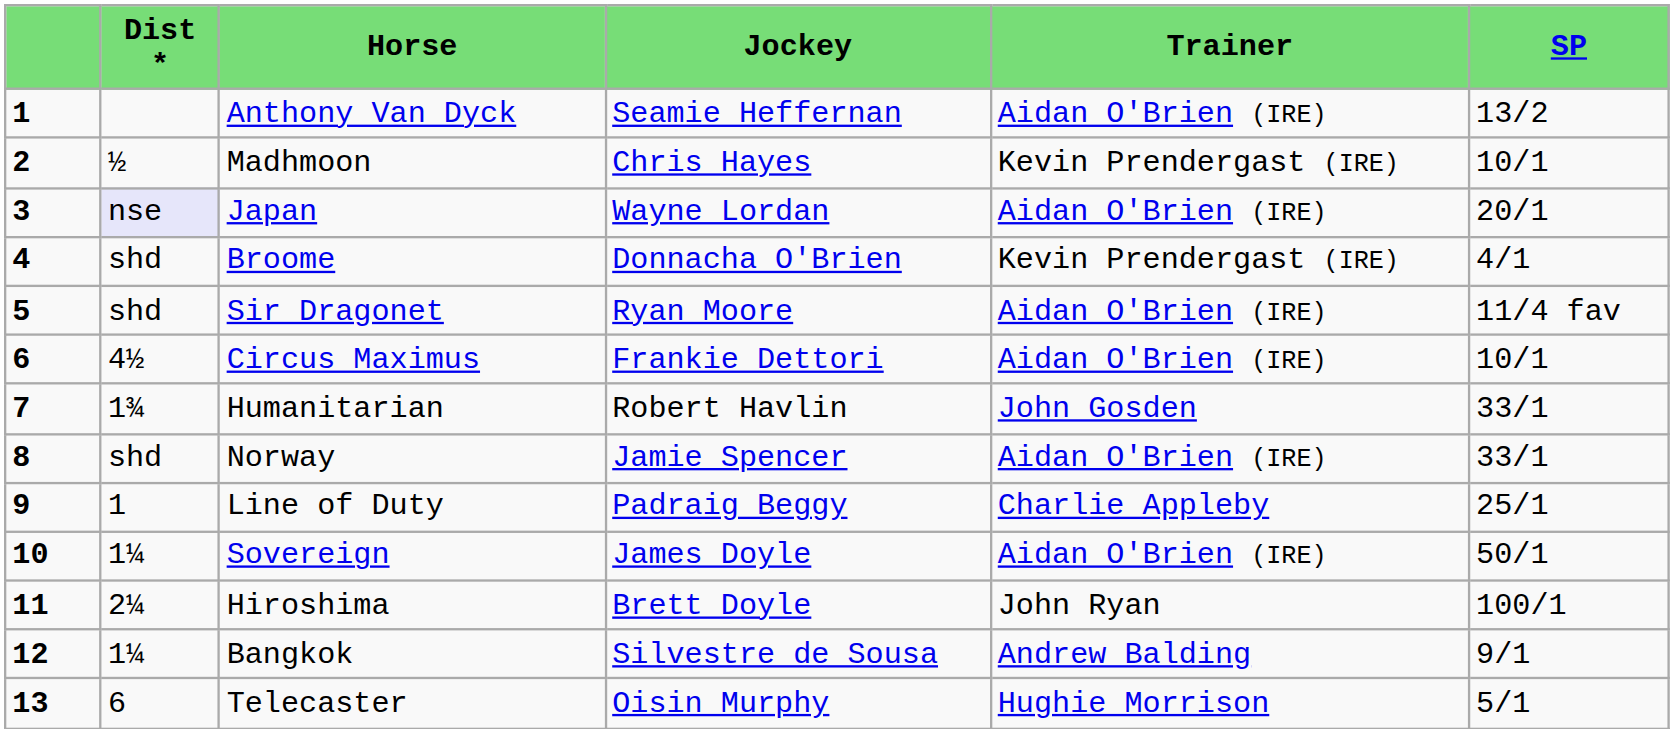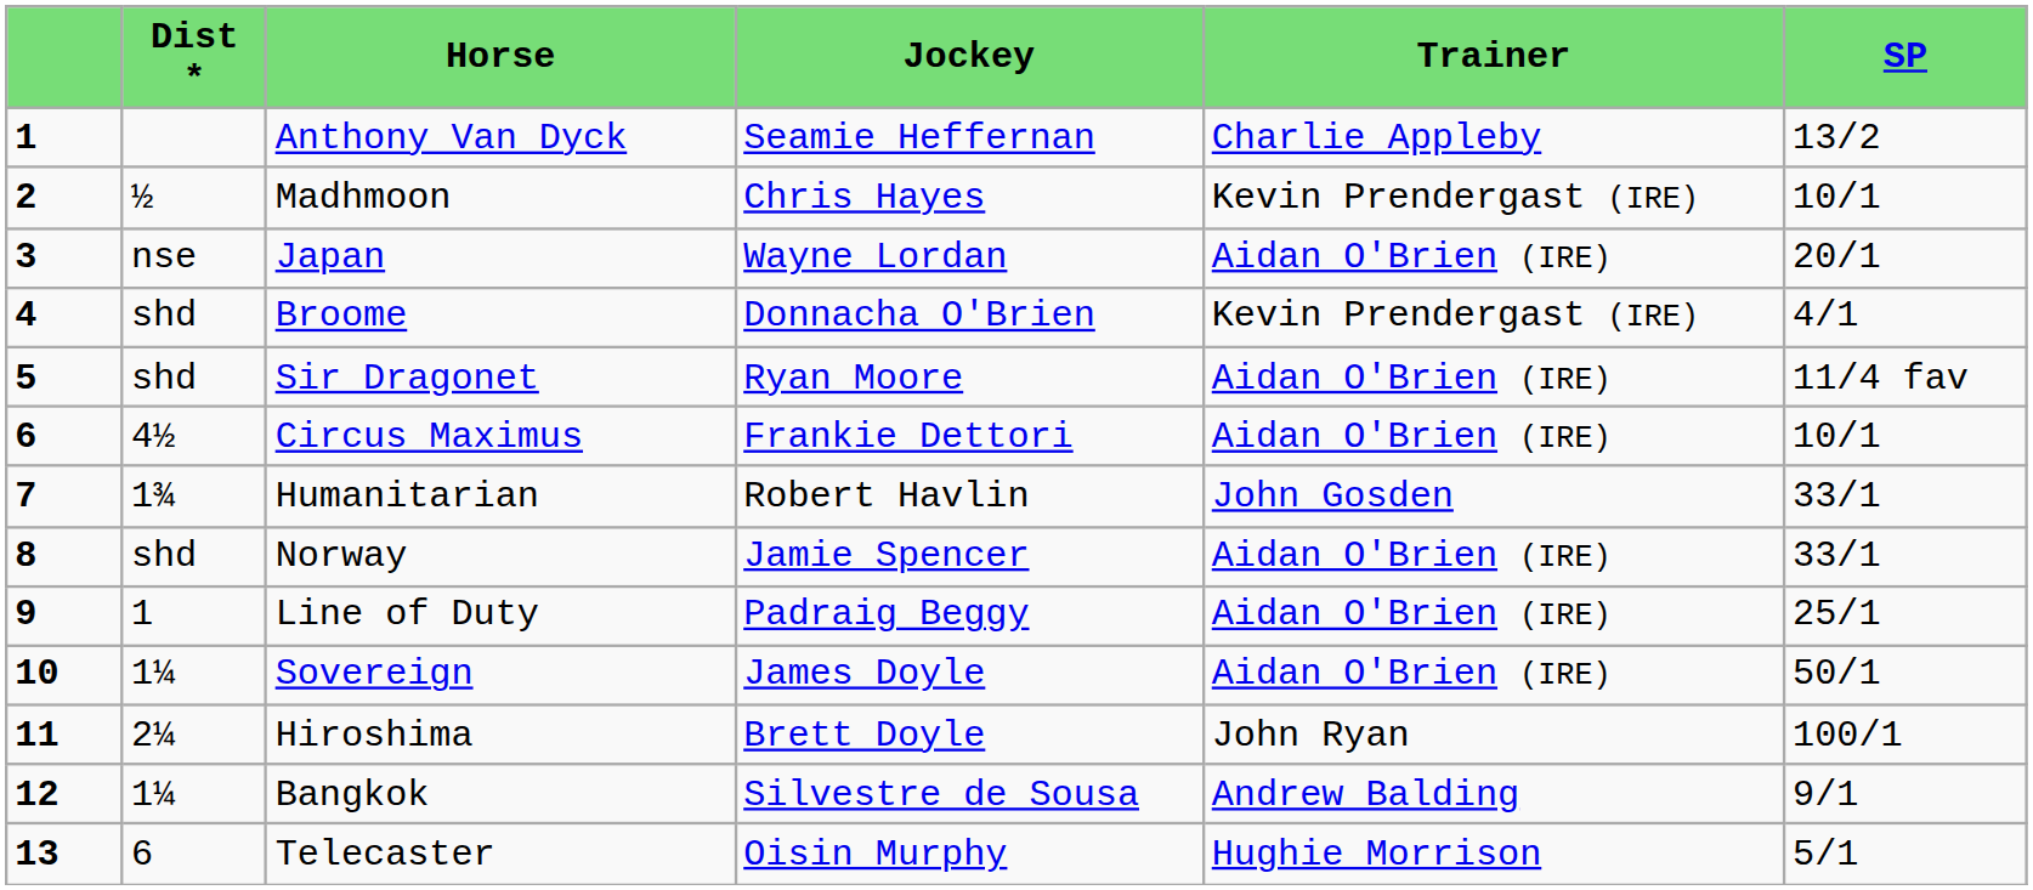Anthony Van Dyck | Trainer: Aidan O'Brien (IRE) -> Charlie Appleby
Japan | Dist *: lavender background -> no background
Line of Duty | Trainer: Charlie Appleby -> Aidan O'Brien (IRE)
